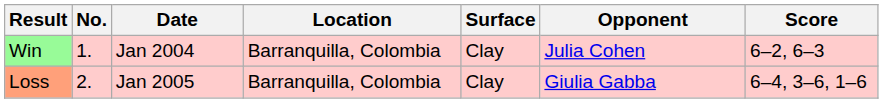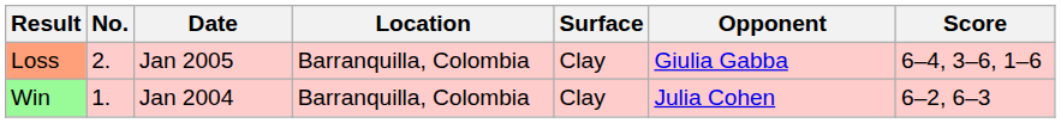rows swapped: Win <-> Loss
